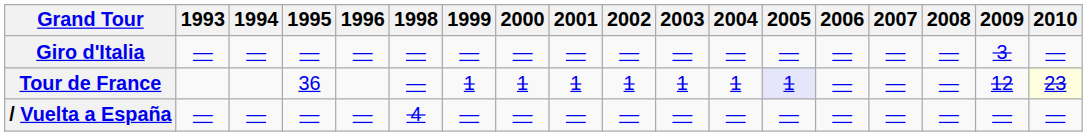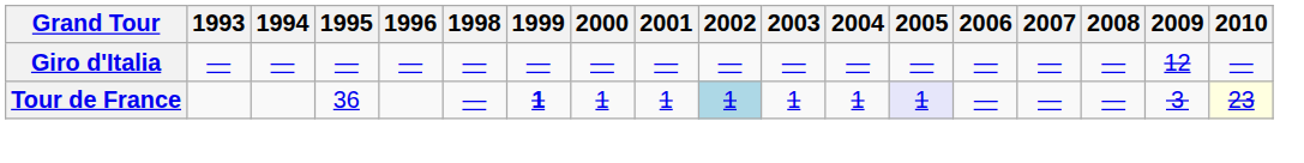Giro d'Italia | 2009: 3 -> 12
Tour de France | 1999: normal -> bold
Tour de France | 2002: no background -> lightblue background
Tour de France | 2009: 12 -> 3
- row: / Vuelta a España | — | — | — | — | 4 | — | — | — | — | — | — | — | — | — | — | — | —
